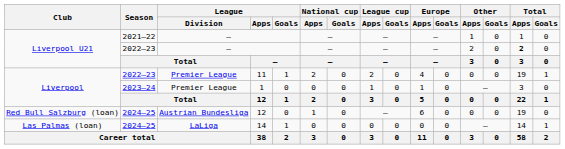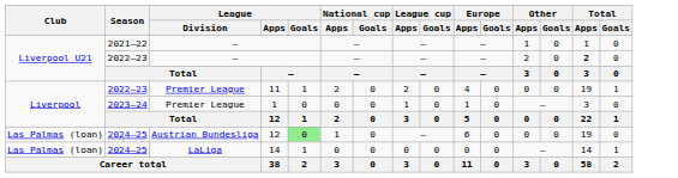2024–25 / 12 | Club: Red Bull Salzburg (loan) -> Las Palmas (loan)
2024–25 / 12 | League / Goals: no background -> lightgreen background
